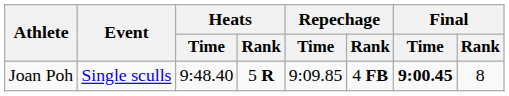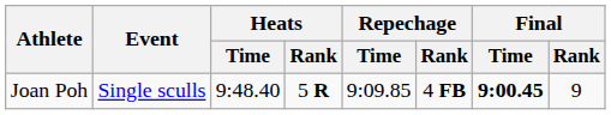Joan Poh | Final / Rank: 8 -> 9
